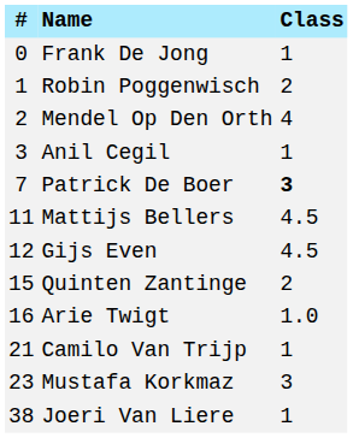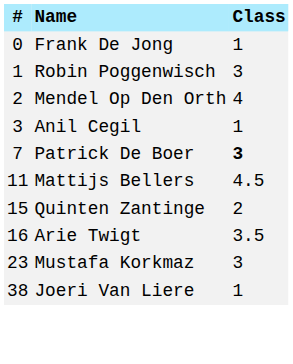Robin Poggenwisch | Class: 2 -> 3
- row: 12 | Gijs Even | 4.5
Arie Twigt | Class: 1.0 -> 3.5
- row: 21 | Camilo Van Trijp | 1
